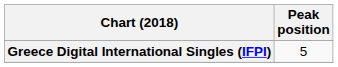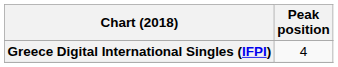Greece Digital International Singles (IFPI) | Peak position: 5 -> 4
